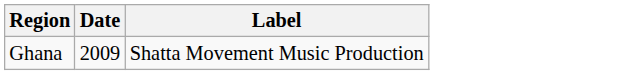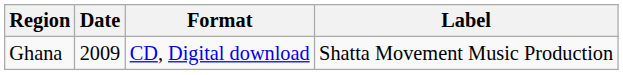+ column: Format | CD, Digital download
